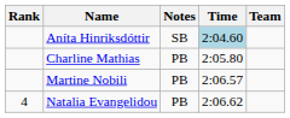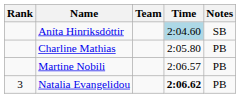columns swapped: Team <-> Notes
Natalia Evangelidou | Rank: 4 -> 3
Natalia Evangelidou | Time: normal -> bold
